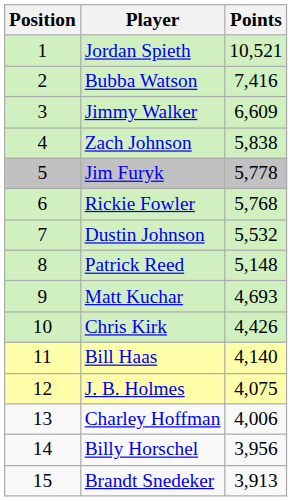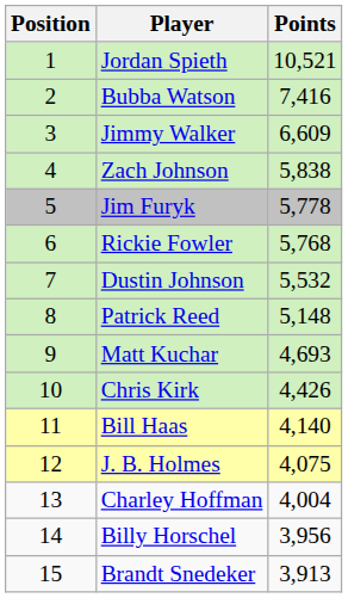Charley Hoffman | Points: 4,006 -> 4,004
